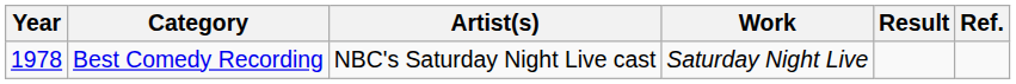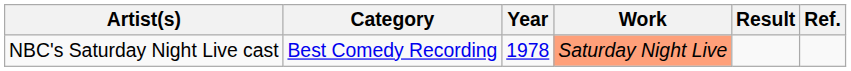columns swapped: Year <-> Artist(s)
Best Comedy Recording | Work: no background -> lightsalmon background
